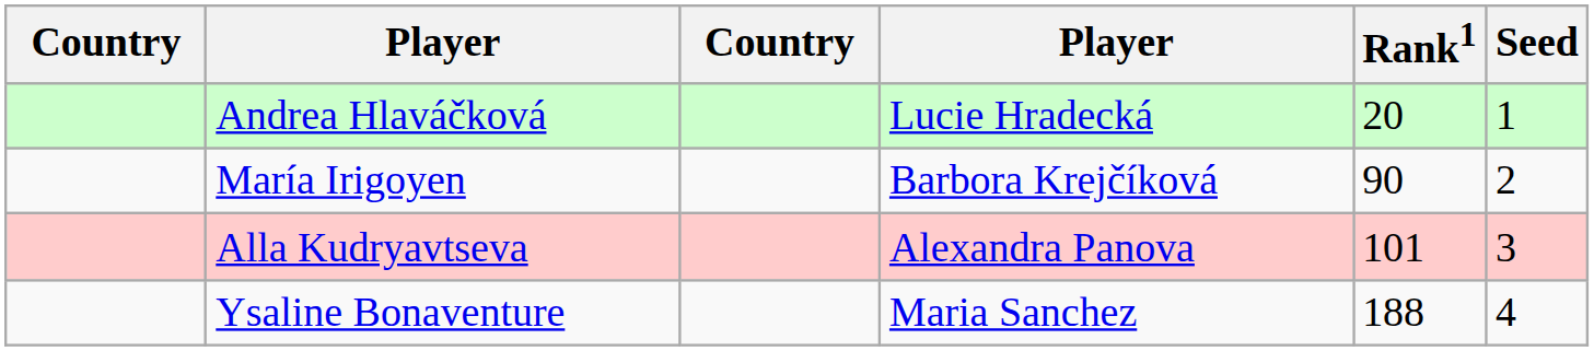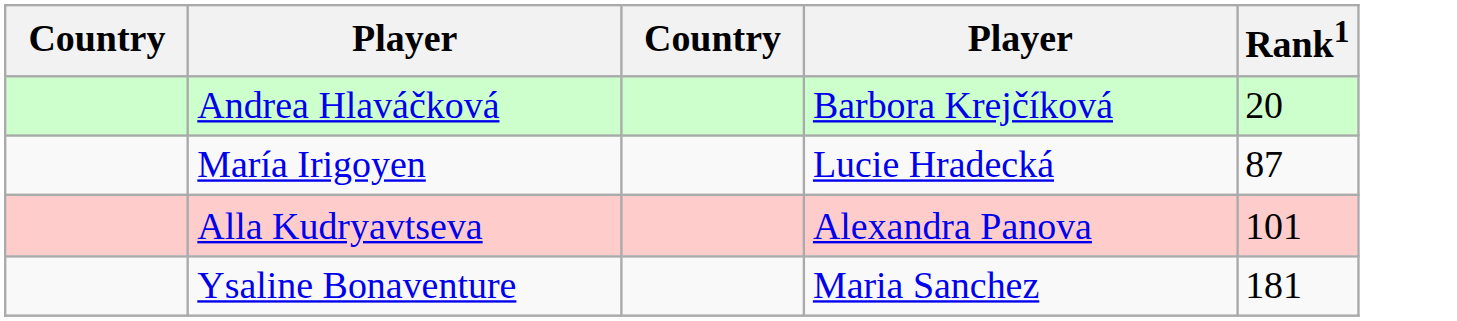- column: Seed | 1 | 2 | 3 | 4
Andrea Hlaváčková | column 4: Lucie Hradecká -> Barbora Krejčíková
María Irigoyen | column 4: Barbora Krejčíková -> Lucie Hradecká
María Irigoyen | Rank1: 90 -> 87
Ysaline Bonaventure | Rank1: 188 -> 181
